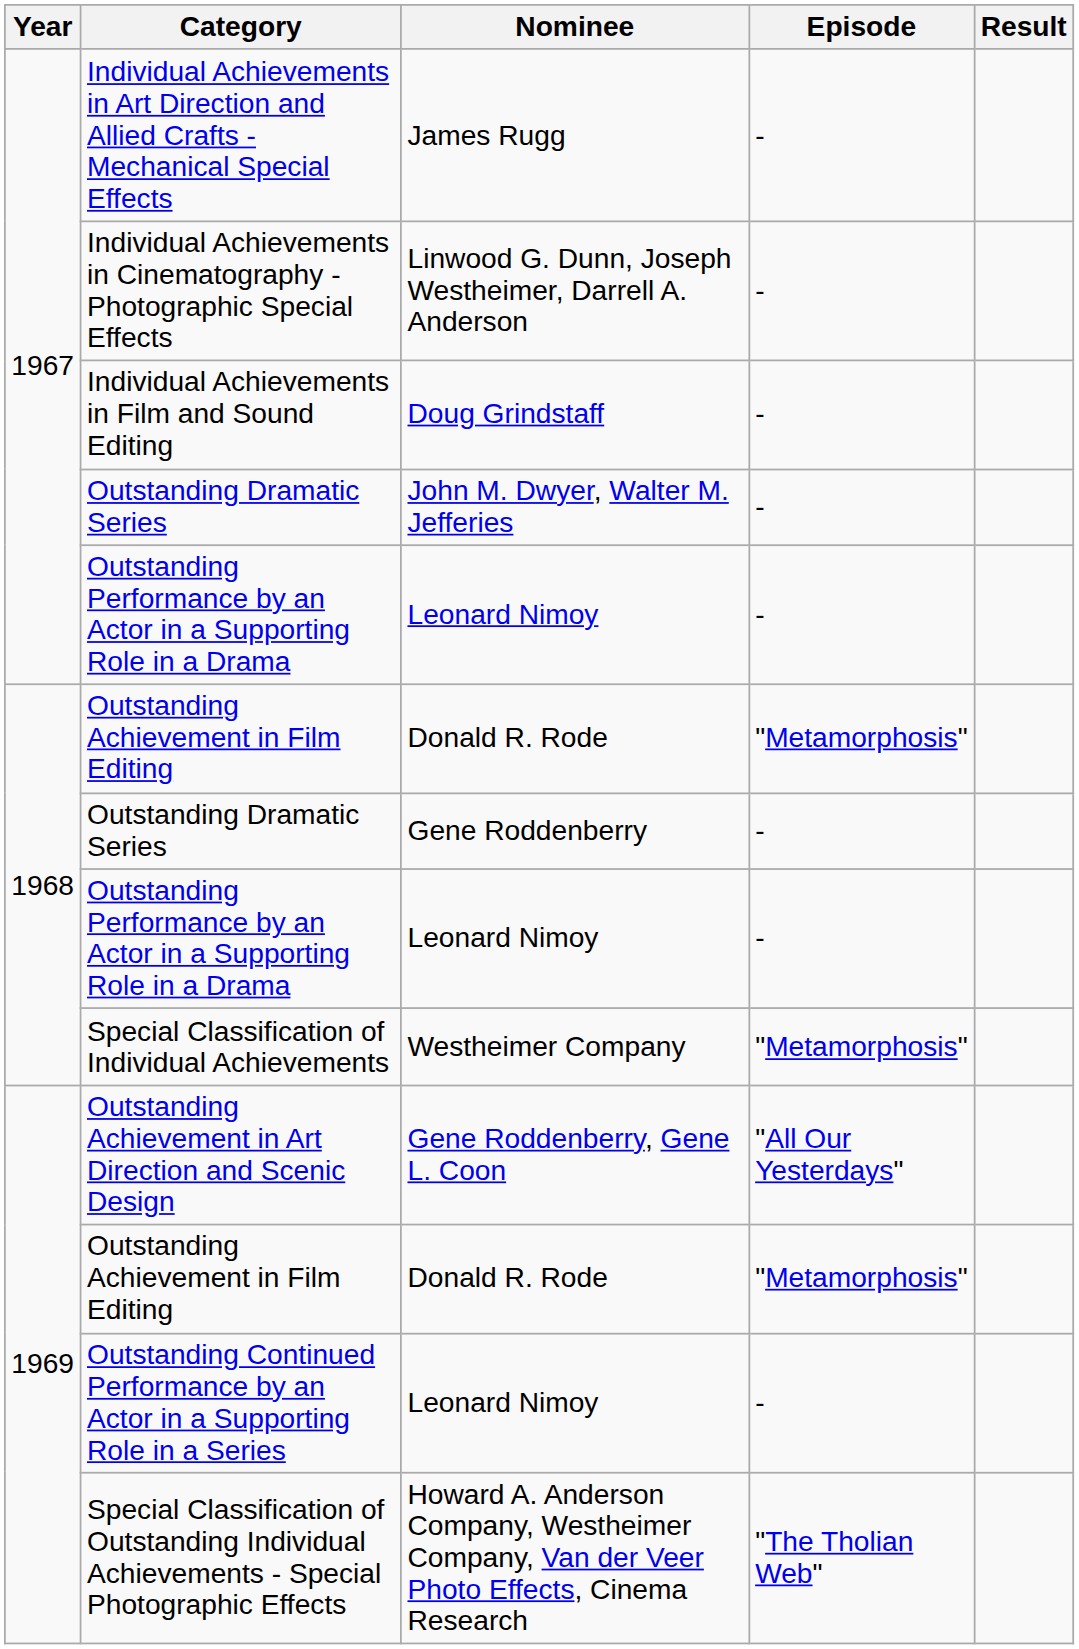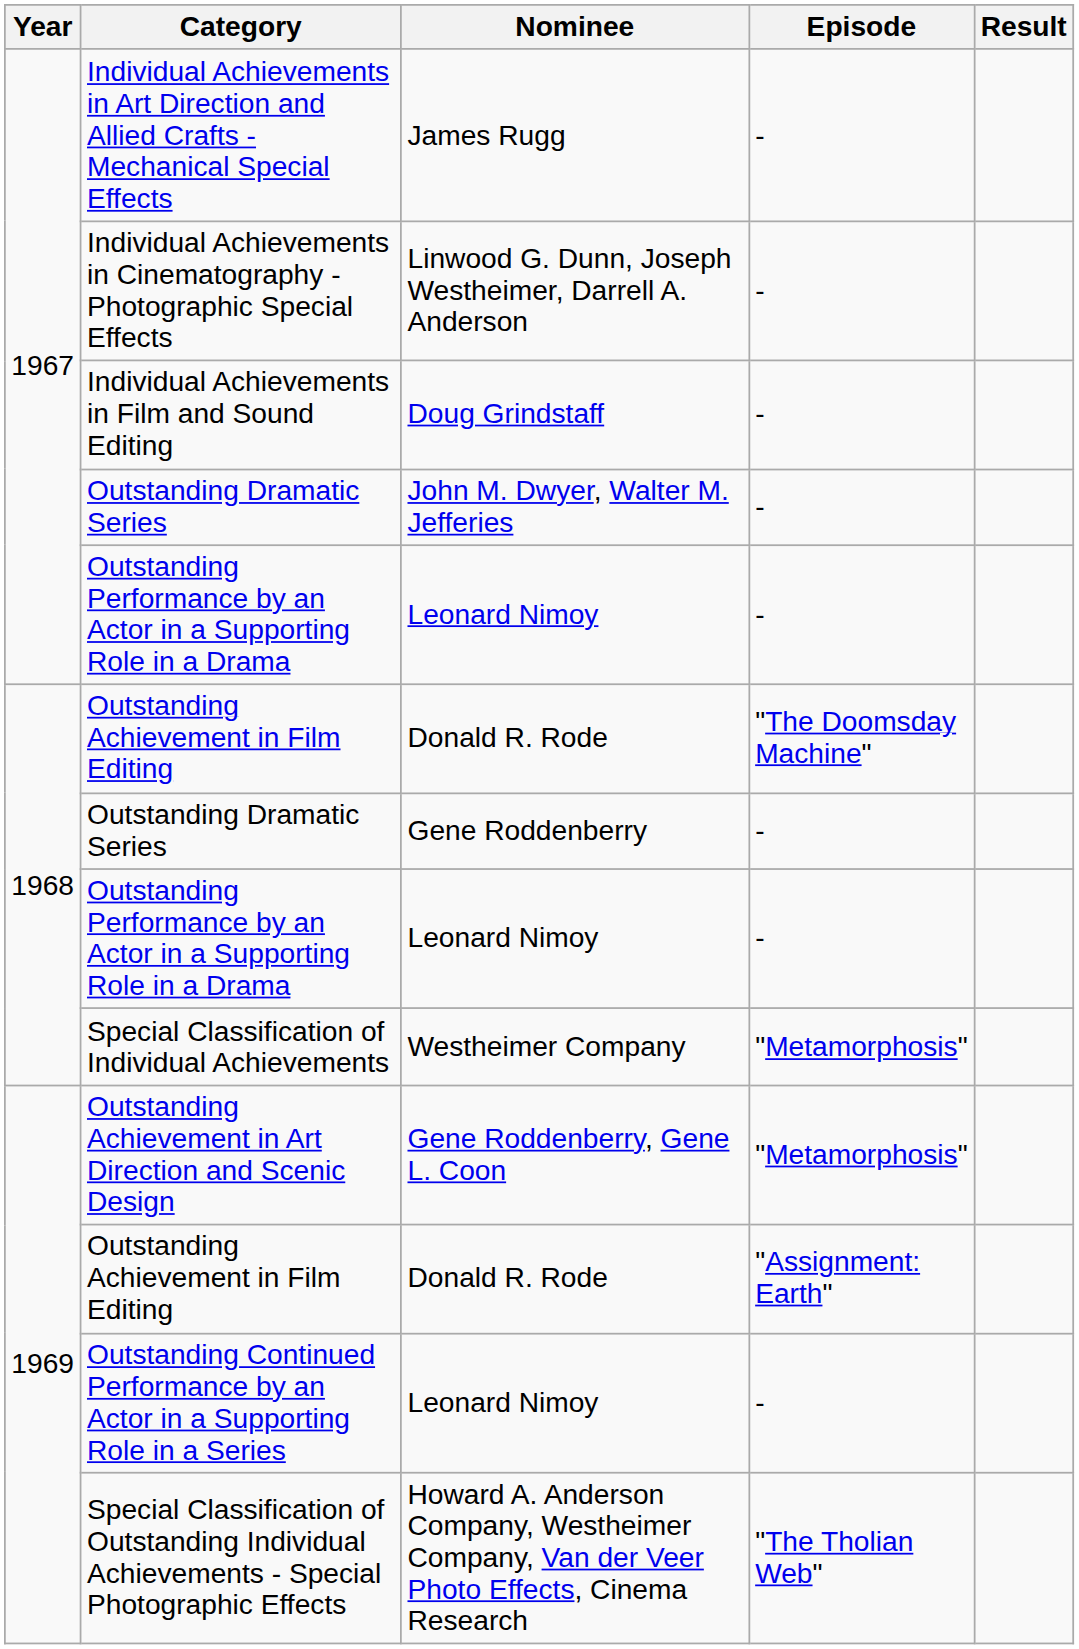1968 / Outstanding Achievement in Film Editing | Episode: "Metamorphosis" -> "The Doomsday Machine"
Outstanding Achievement in Art Direction and Scenic Design | Episode: "All Our Yesterdays" -> "Metamorphosis"
1969 / Outstanding Achievement in Film Editing | Episode: "Metamorphosis" -> "Assignment: Earth"
